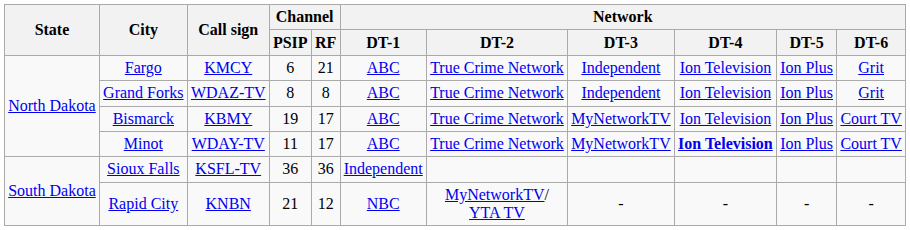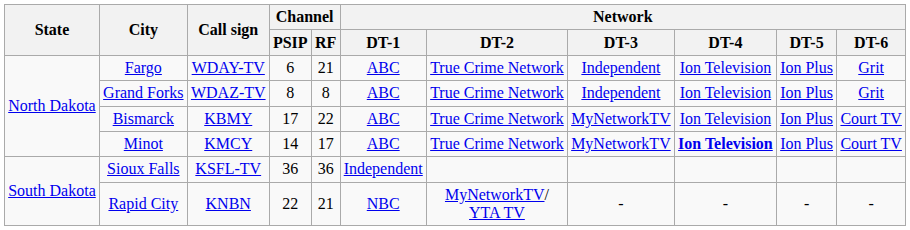Fargo | Call sign: KMCY -> WDAY-TV
Bismarck | Channel / PSIP: 19 -> 17
Bismarck | Channel / RF: 17 -> 22
Minot | Call sign: WDAY-TV -> KMCY
Minot | Channel / PSIP: 11 -> 14
Rapid City | Channel / PSIP: 21 -> 22
Rapid City | Channel / RF: 12 -> 21
